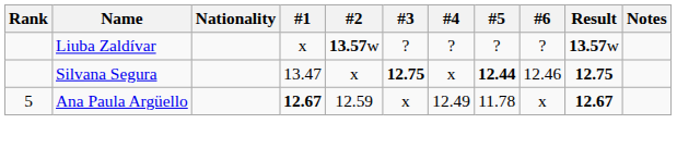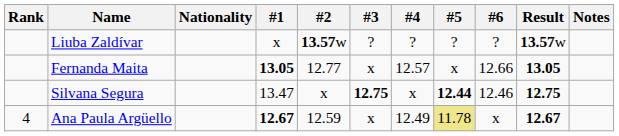+ row: Fernanda Maita | 13.05 | 12.77 | x | 12.57 | x | 12.66 | 13.05
Ana Paula Argüello | Rank: 5 -> 4
Ana Paula Argüello | #5: no background -> khaki background
